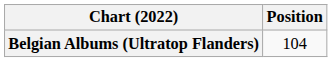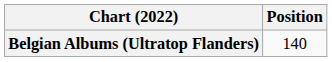Belgian Albums (Ultratop Flanders) | Position: 104 -> 140
